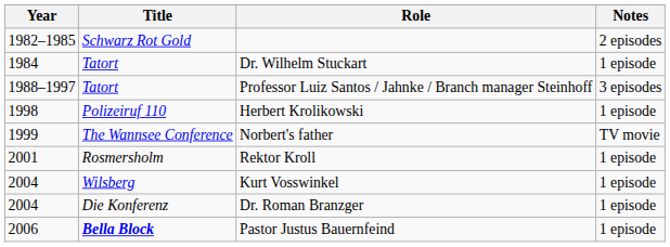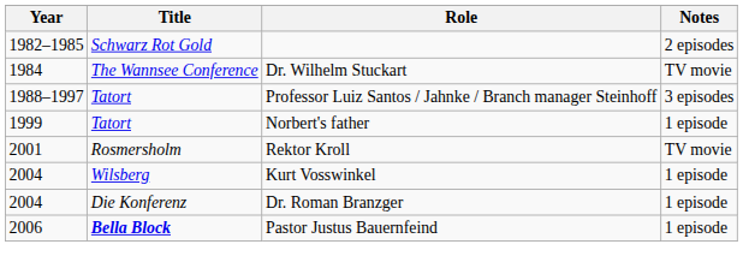Dr. Wilhelm Stuckart | Title: Tatort -> The Wannsee Conference
Dr. Wilhelm Stuckart | Notes: 1 episode -> TV movie
- row: 1998 | Polizeiruf 110 | Herbert Krolikowski | 1 episode
Norbert's father | Title: The Wannsee Conference -> Tatort
Norbert's father | Notes: TV movie -> 1 episode
Rektor Kroll | Notes: 1 episode -> TV movie
